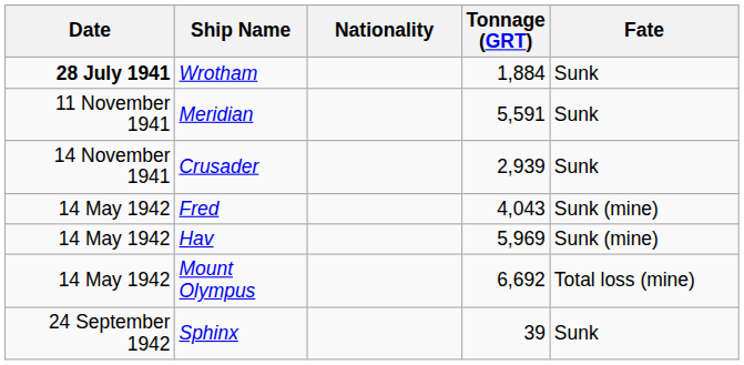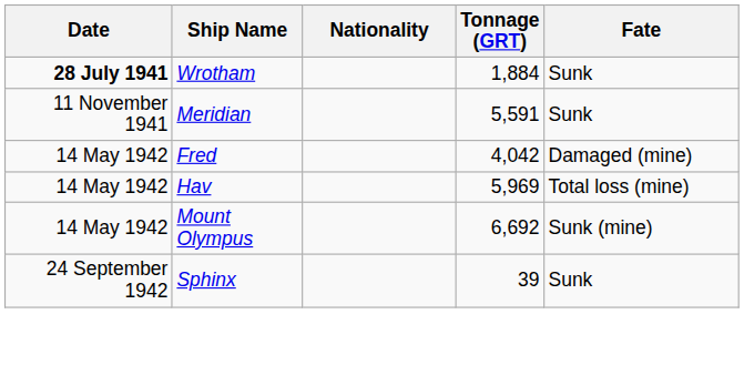- row: 14 November 1941 | Crusader | 2,939 | Sunk
Fred | Tonnage (GRT): 4,043 -> 4,042
Fred | Fate: Sunk (mine) -> Damaged (mine)
Hav | Fate: Sunk (mine) -> Total loss (mine)
Mount Olympus | Fate: Total loss (mine) -> Sunk (mine)
